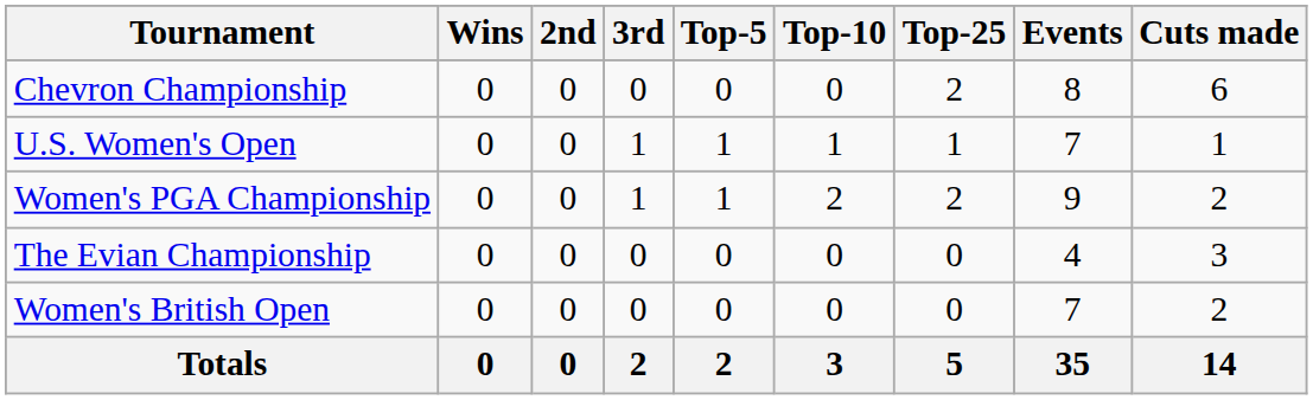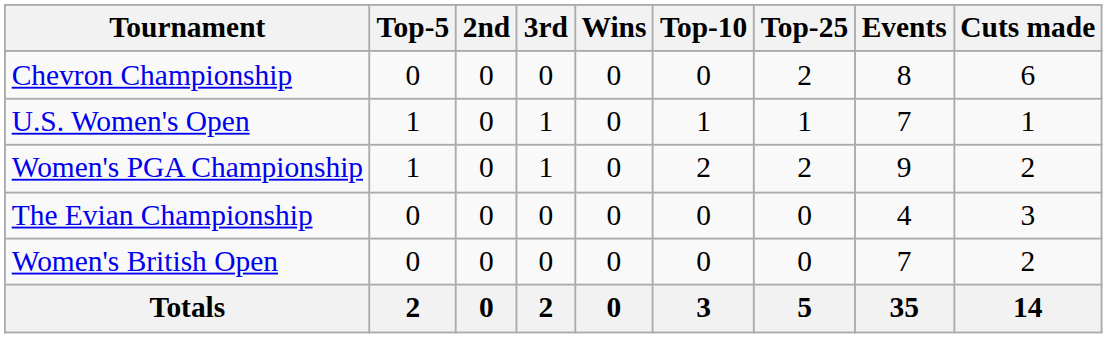columns swapped: Wins <-> Top-5
